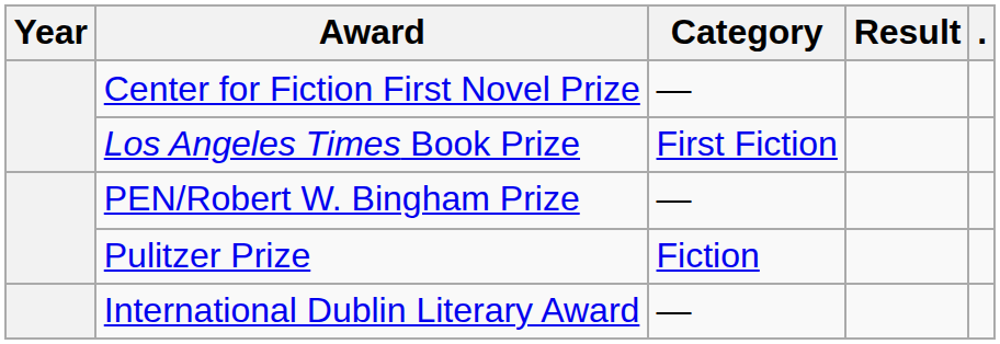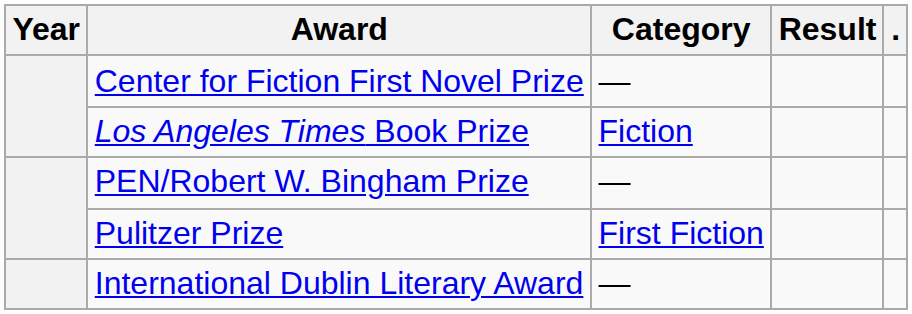Los Angeles Times Book Prize | Category: First Fiction -> Fiction
Pulitzer Prize | Category: Fiction -> First Fiction
